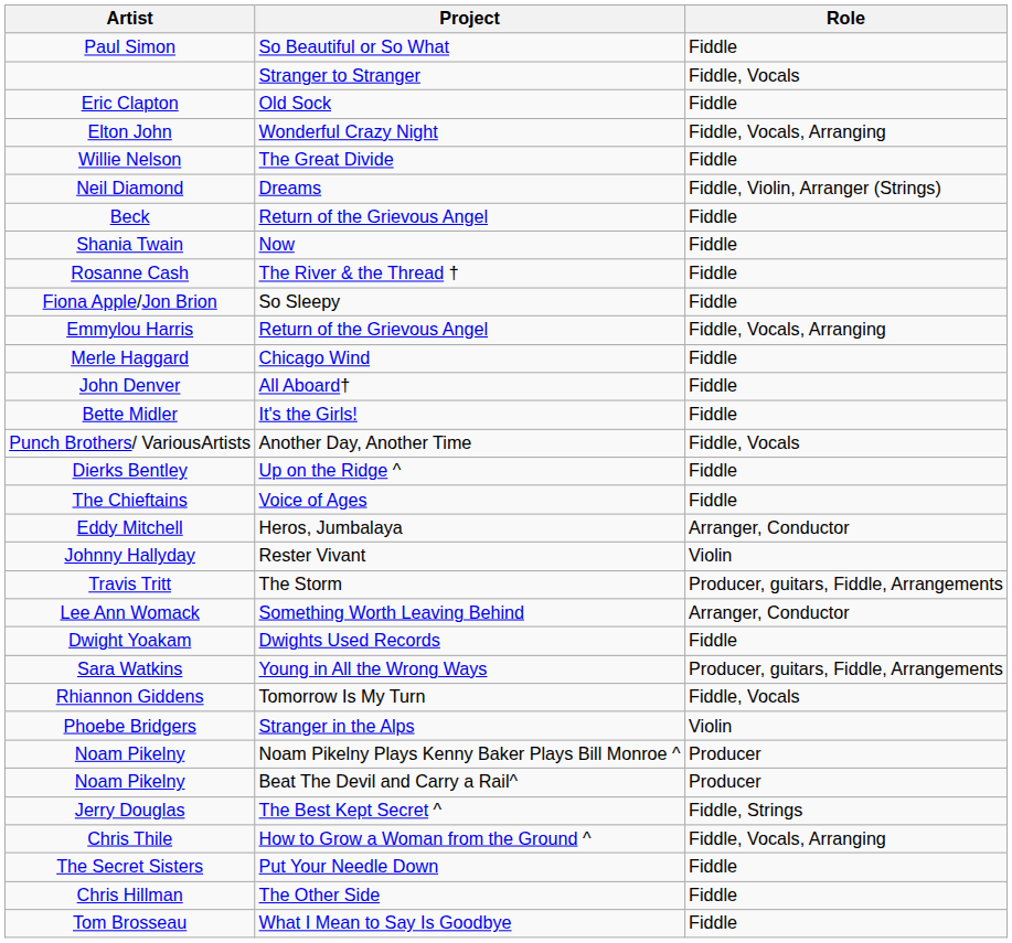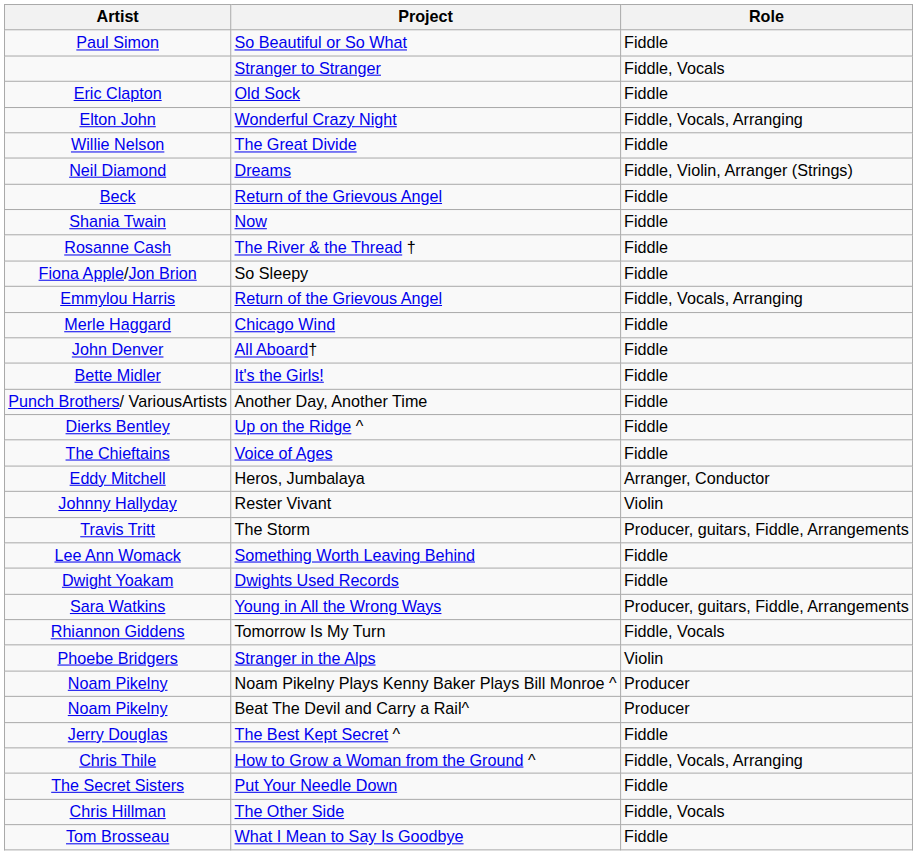Punch Brothers/ VariousArtists | Role: Fiddle, Vocals -> Fiddle
Lee Ann Womack | Role: Arranger, Conductor -> Fiddle
Jerry Douglas | Role: Fiddle, Strings -> Fiddle
Chris Hillman | Role: Fiddle -> Fiddle, Vocals
